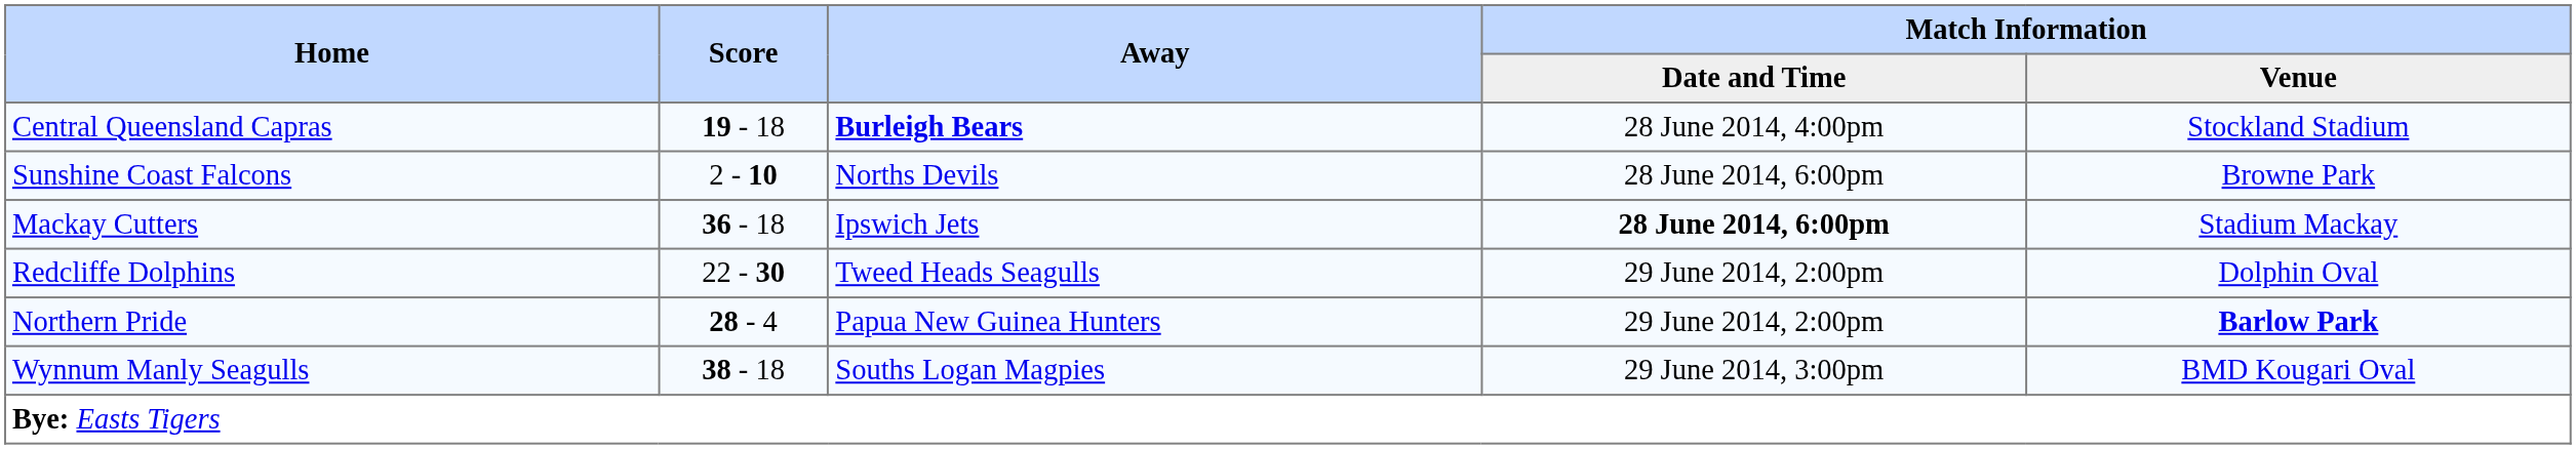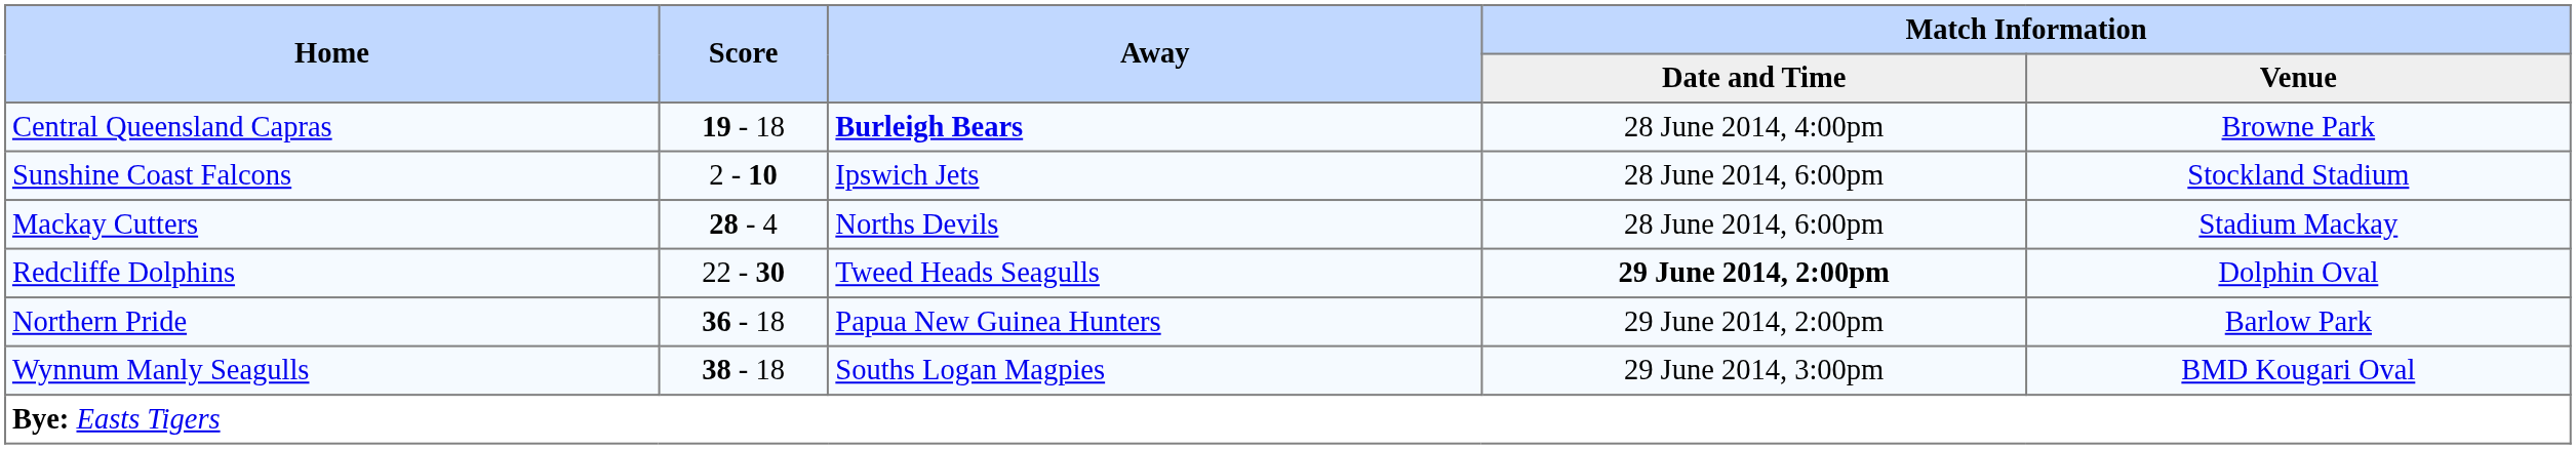Central Queensland Capras | Match Information / Venue: Stockland Stadium -> Browne Park
Sunshine Coast Falcons | Away: Norths Devils -> Ipswich Jets
Sunshine Coast Falcons | Match Information / Venue: Browne Park -> Stockland Stadium
Mackay Cutters | Score: 36 - 18 -> 28 - 4
Mackay Cutters | Away: Ipswich Jets -> Norths Devils
Mackay Cutters | Match Information / Date and Time: bold -> normal
Redcliffe Dolphins | Match Information / Date and Time: normal -> bold
Northern Pride | Score: 28 - 4 -> 36 - 18
Northern Pride | Match Information / Venue: bold -> normal
